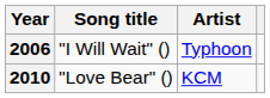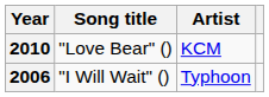rows swapped: 2006 <-> 2010
